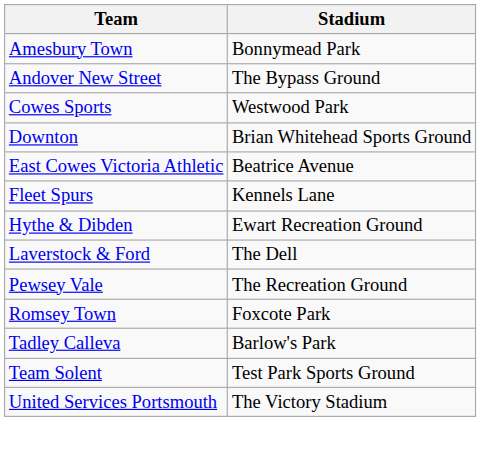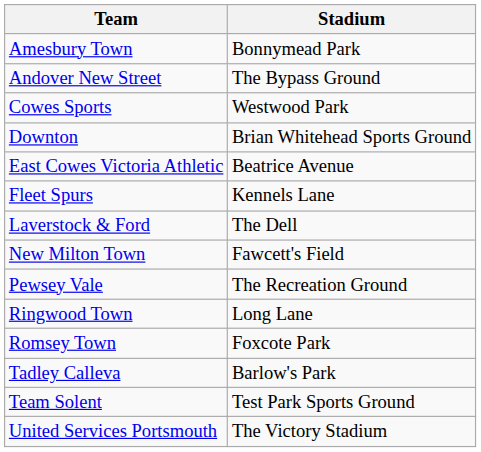- row: Hythe & Dibden | Ewart Recreation Ground
+ row: New Milton Town | Fawcett's Field
+ row: Ringwood Town | Long Lane
